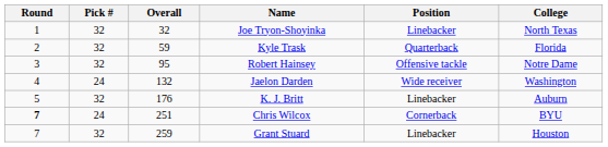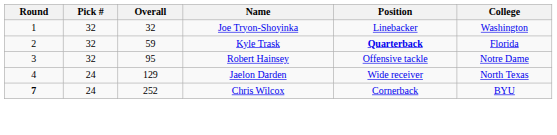Joe Tryon-Shoyinka | College: North Texas -> Washington
Kyle Trask | Position: normal -> bold
Jaelon Darden | Overall: 132 -> 129
Jaelon Darden | College: Washington -> North Texas
- row: 5 | 32 | 176 | K. J. Britt | Linebacker | Auburn
Chris Wilcox | Overall: 251 -> 252
- row: 7 | 32 | 259 | Grant Stuard | Linebacker | Houston
